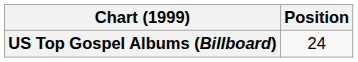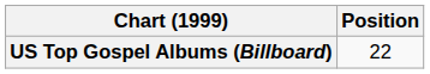US Top Gospel Albums (Billboard) | Position: 24 -> 22
